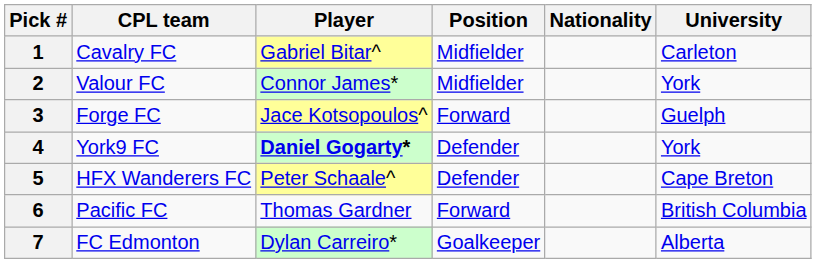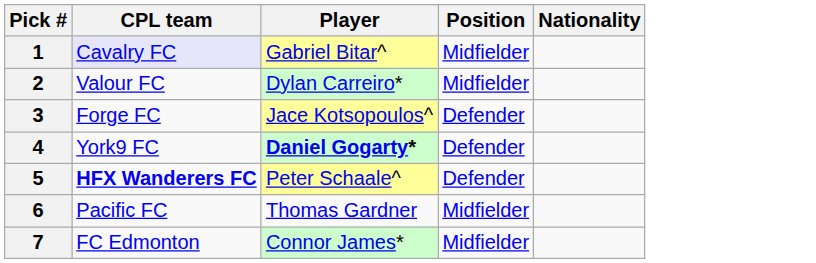- column: University | Carleton | York | Guelph | York | Cape Breton | British Columbia | Alberta
1 | CPL team: no background -> lavender background
2 | Player: Connor James* -> Dylan Carreiro*
3 | Position: Forward -> Defender
5 | CPL team: normal -> bold
6 | Position: Forward -> Midfielder
7 | Player: Dylan Carreiro* -> Connor James*
7 | Position: Goalkeeper -> Midfielder
